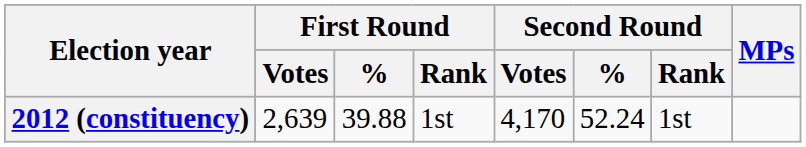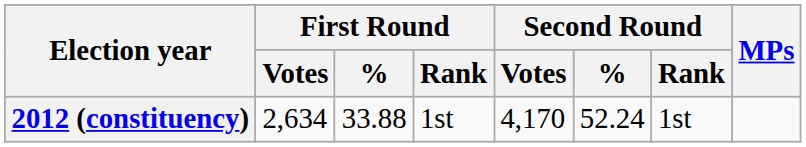2012 (constituency) | First Round / Votes: 2,639 -> 2,634
2012 (constituency) | First Round / %: 39.88 -> 33.88
